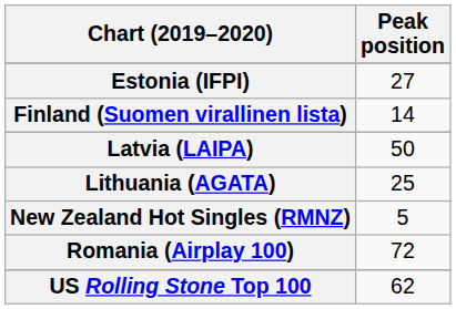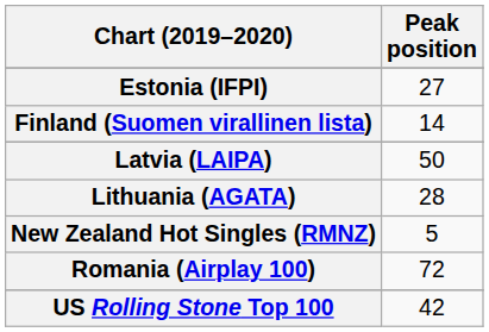Lithuania (AGATA) | Peak position: 25 -> 28
US Rolling Stone Top 100 | Peak position: 62 -> 42
